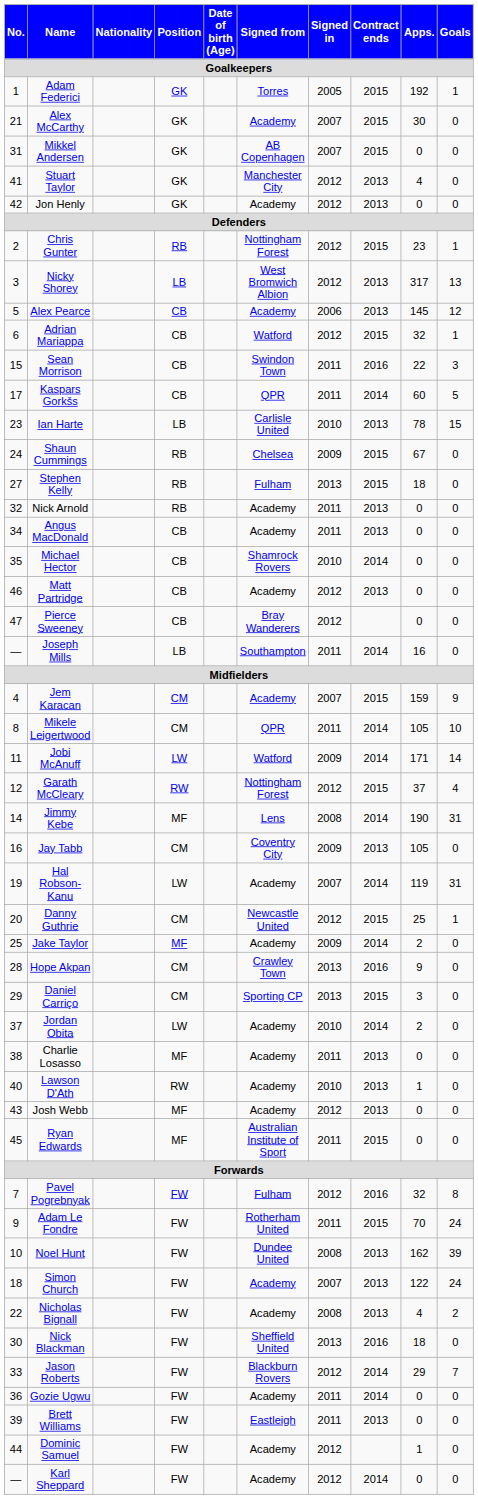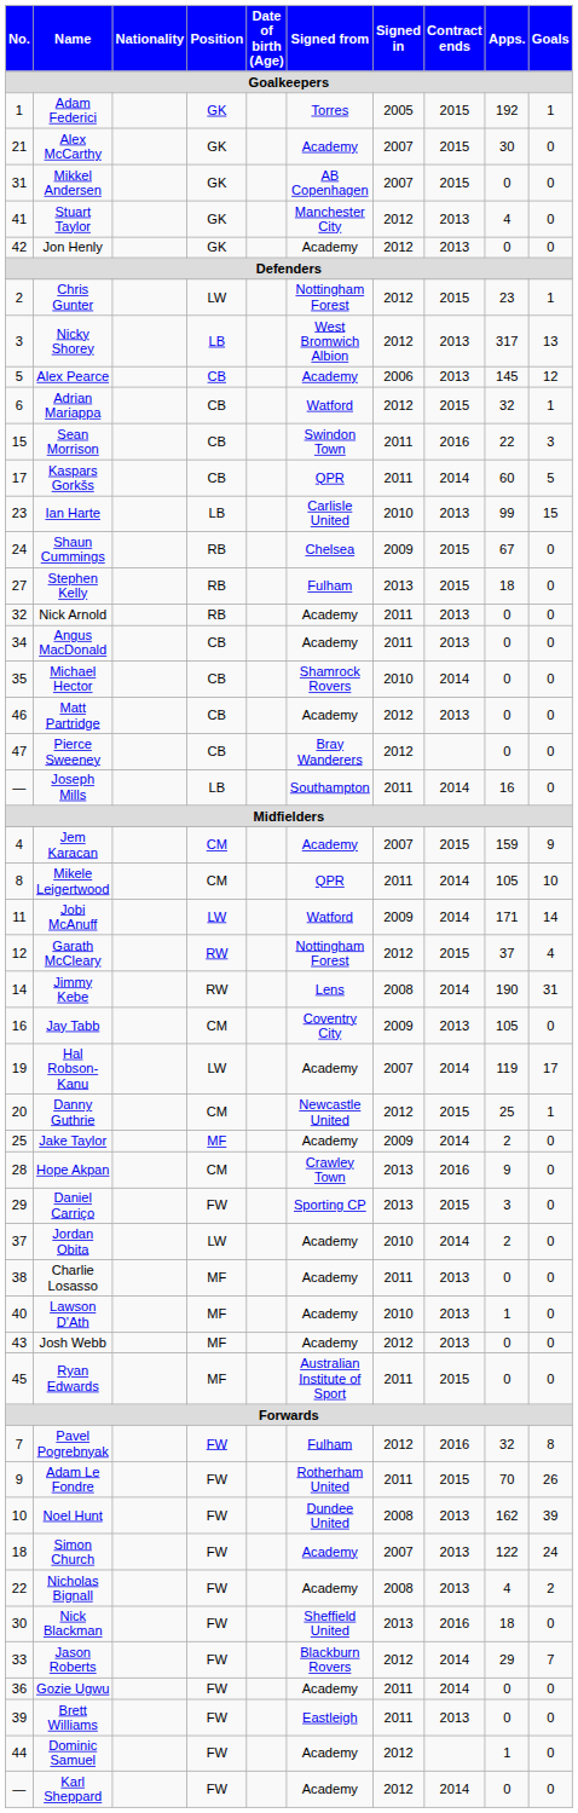Chris Gunter | Position: RB -> LW
Ian Harte | Apps.: 78 -> 99
Jimmy Kebe | Position: MF -> RW
Hal Robson-Kanu | Goals: 31 -> 17
Daniel Carriço | Position: CM -> FW
Lawson D'Ath | Position: RW -> MF
Adam Le Fondre | Goals: 24 -> 26
